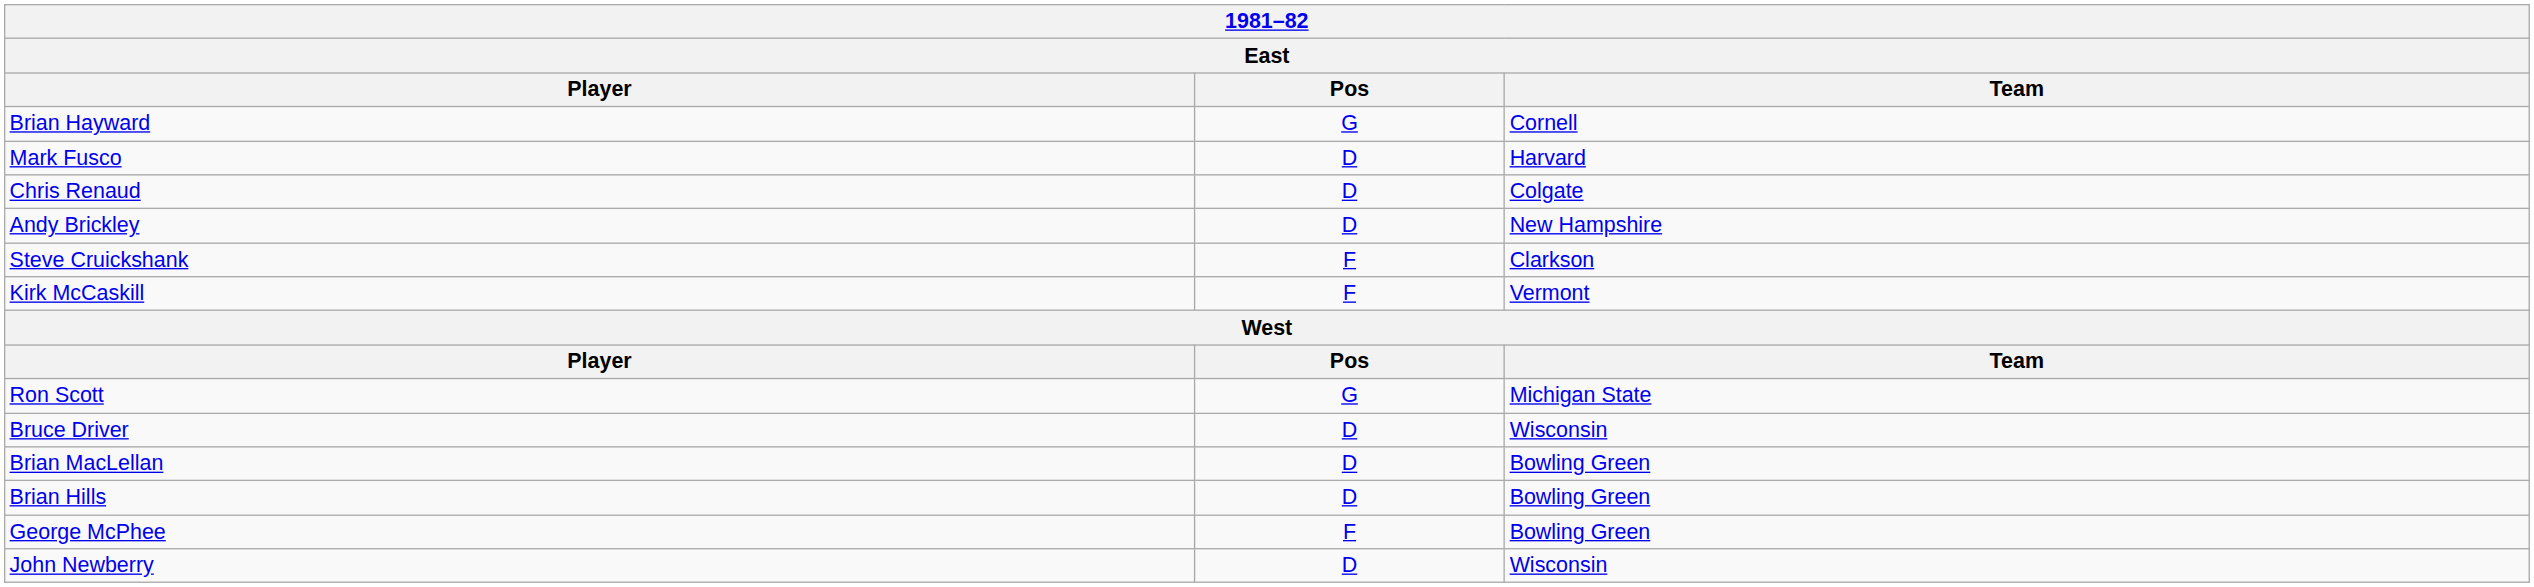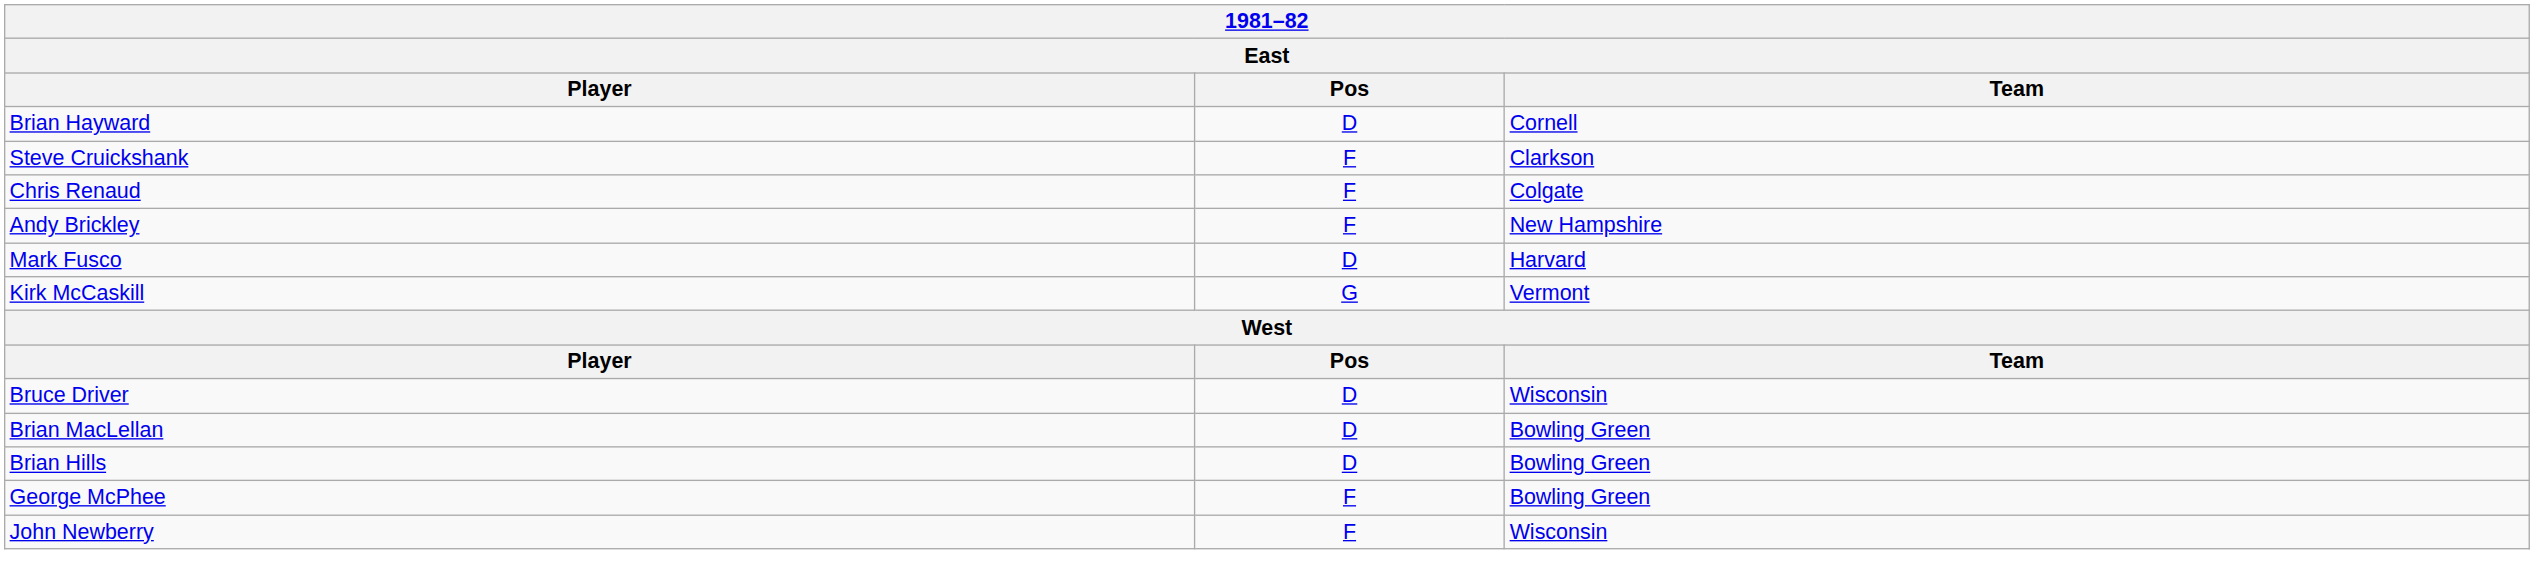Brian Hayward | Pos: G -> D
rows swapped: Mark Fusco <-> Steve Cruickshank
Chris Renaud | Pos: D -> F
Andy Brickley | Pos: D -> F
Kirk McCaskill | Pos: F -> G
- row: Ron Scott | G | Michigan State
John Newberry | Pos: D -> F
